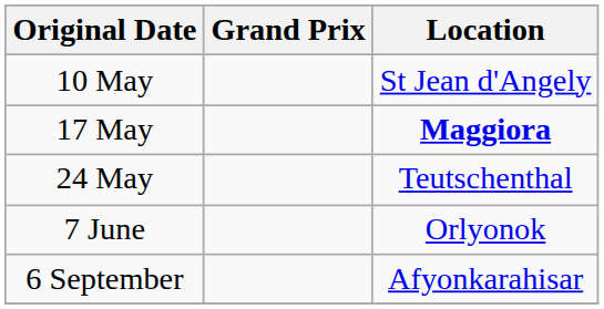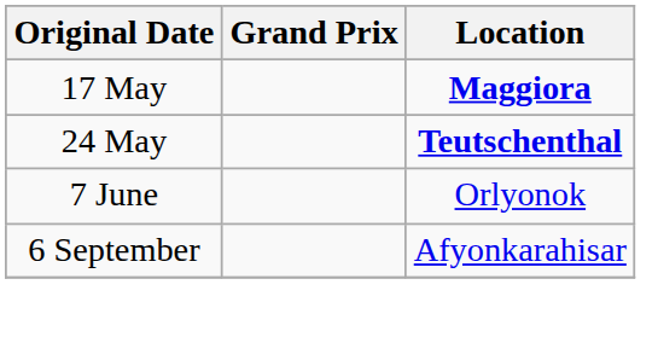- row: 10 May | St Jean d'Angely
24 May | Location: normal -> bold
